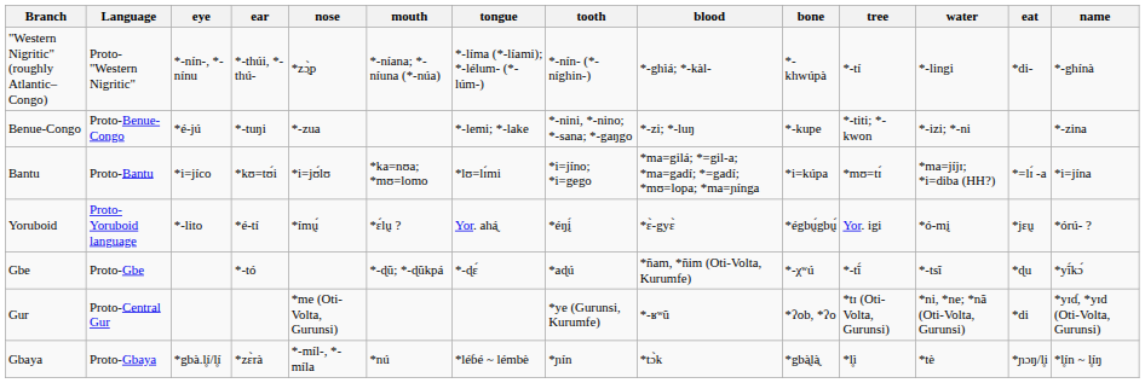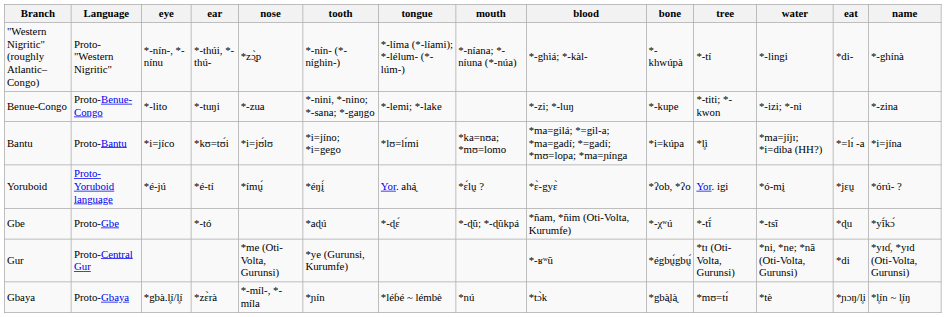columns swapped: tooth <-> mouth
Benue-Congo | eye: *é-jú -> *-lito
Bantu | tree: *mʊ=tɪ́ -> *l̥ì
Yoruboid | eye: *-lito -> *é-jú
Yoruboid | bone: *égbṵ́gbṵ́ -> *ʔob, *ʔo
Gur | bone: *ʔob, *ʔo -> *égbṵ́gbṵ́
Gbaya | tree: *l̥ì -> *mʊ=tɪ́
